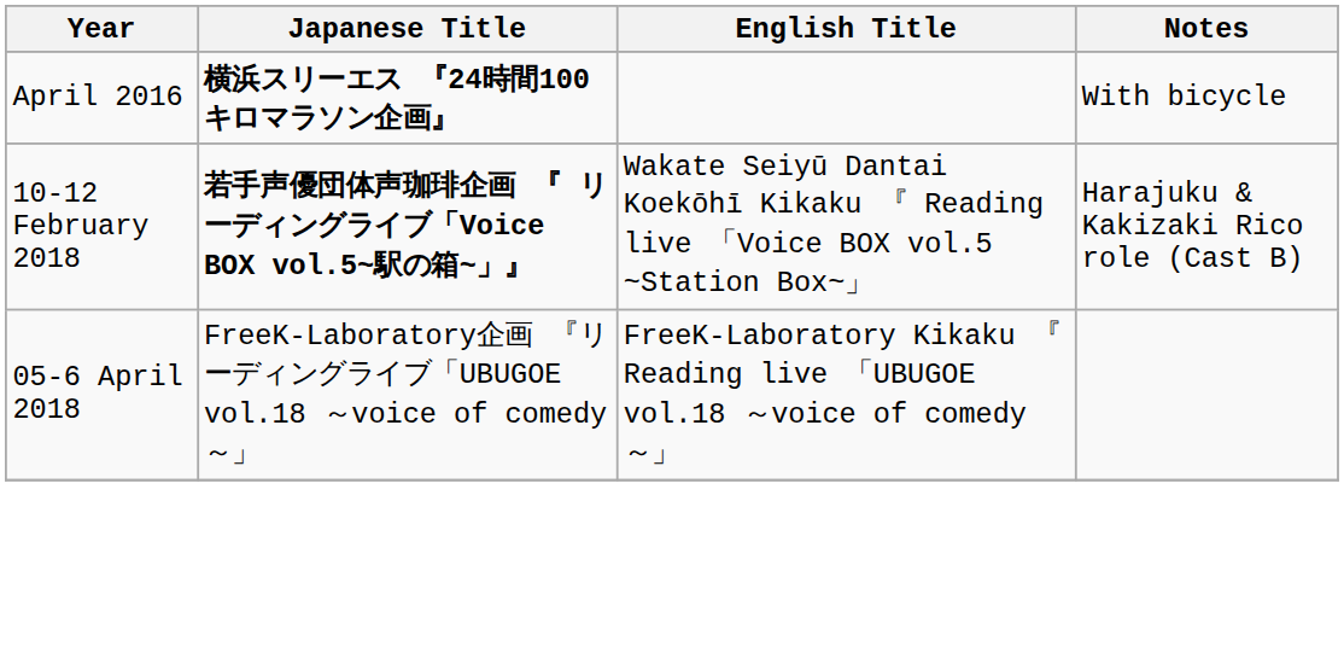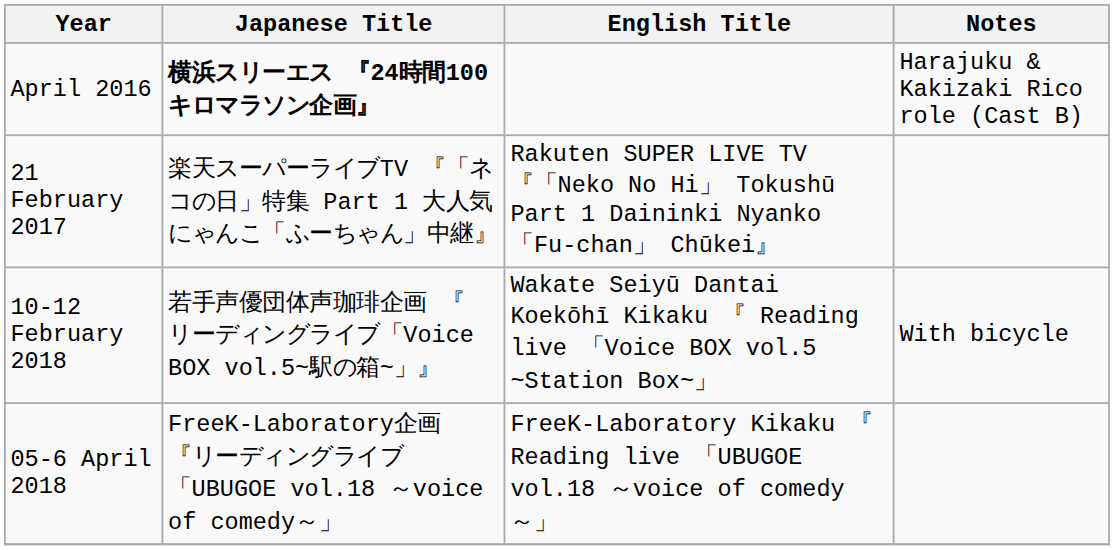April 2016 | Notes: With bicycle -> Harajuku & Kakizaki Rico role (Cast B)
+ row: 21 February 2017 | 楽天スーパーライブTV 『「ネコの日」特集 Part 1 大人気にゃんこ「ふーちゃん」中継』 | Rakuten SUPER LIVE TV 『「Neko No Hi」 Tokushū Part 1 Daininki Nyanko 「Fu-chan」 Chūkei』
10-12 February 2018 | Japanese Title: bold -> normal
10-12 February 2018 | Notes: Harajuku & Kakizaki Rico role (Cast B) -> With bicycle
